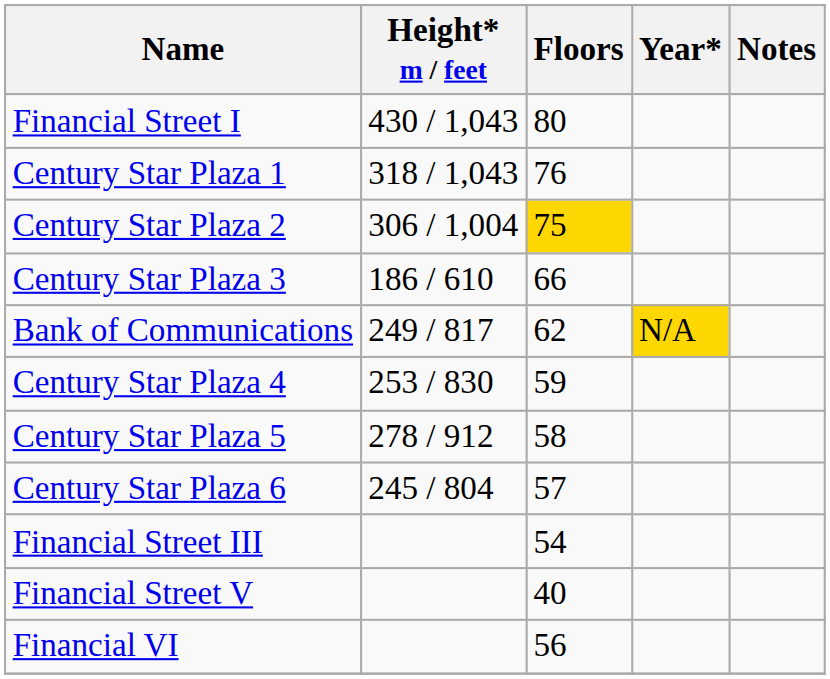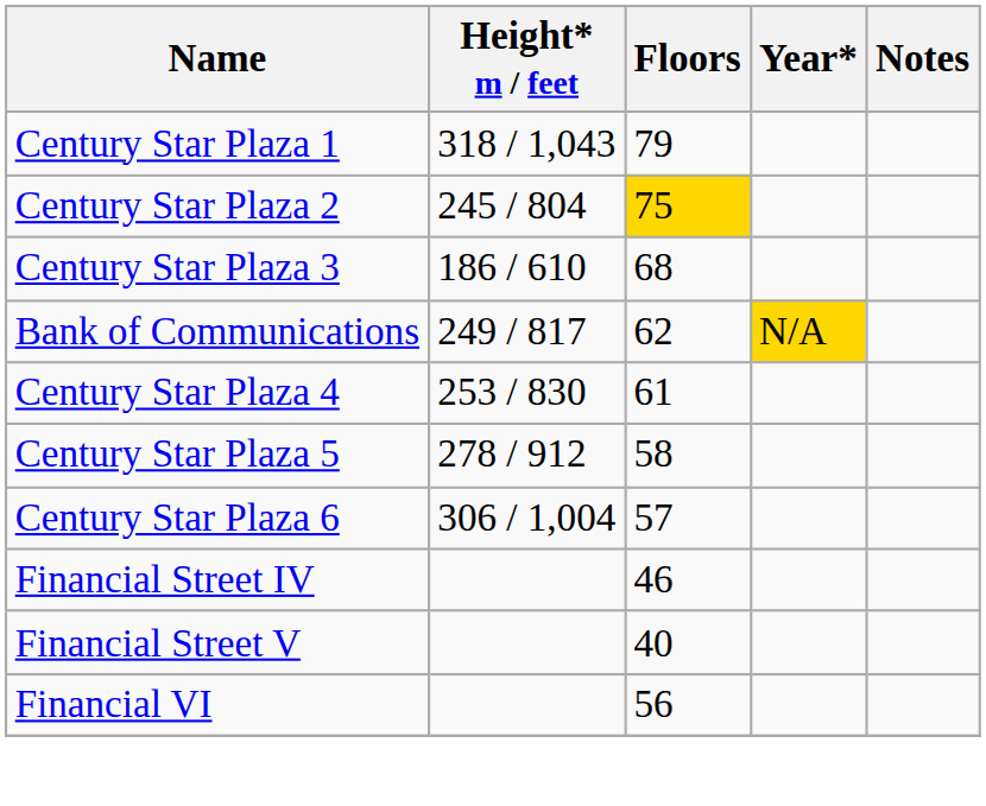- row: Financial Street I | 430 / 1,043 | 80
Century Star Plaza 1 | Floors: 76 -> 79
Century Star Plaza 2 | Height* m / feet: 306 / 1,004 -> 245 / 804
Century Star Plaza 3 | Floors: 66 -> 68
Century Star Plaza 4 | Floors: 59 -> 61
Century Star Plaza 6 | Height* m / feet: 245 / 804 -> 306 / 1,004
- row: Financial Street III | 54
+ row: Financial Street IV | 46
